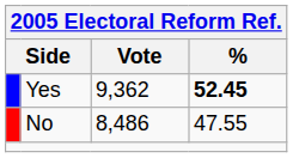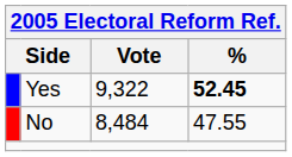Yes | Vote: 9,362 -> 9,322
No | Vote: 8,486 -> 8,484
